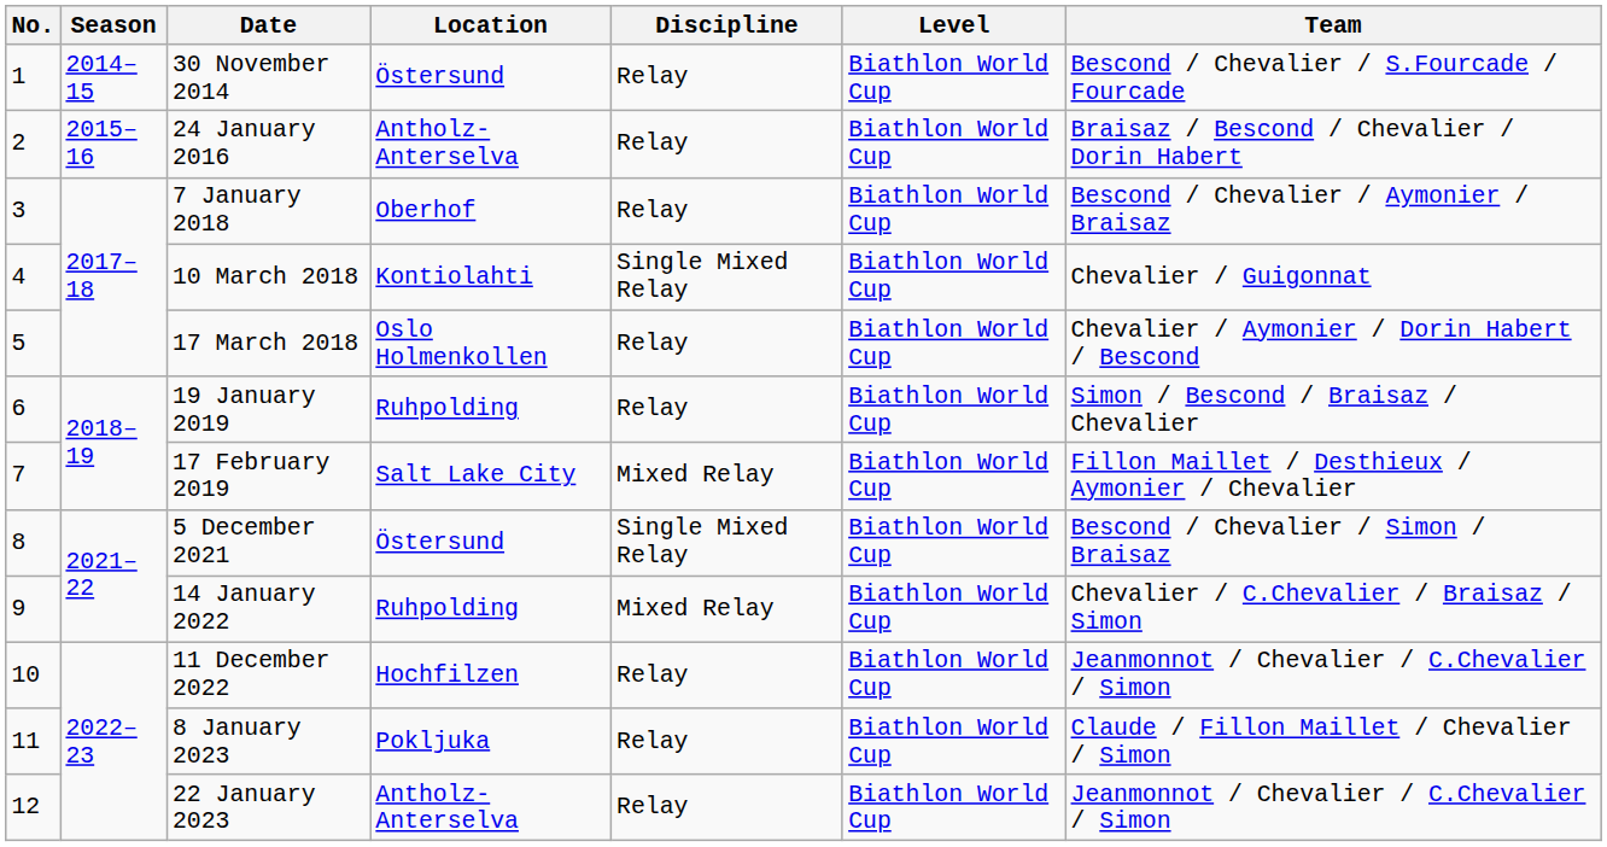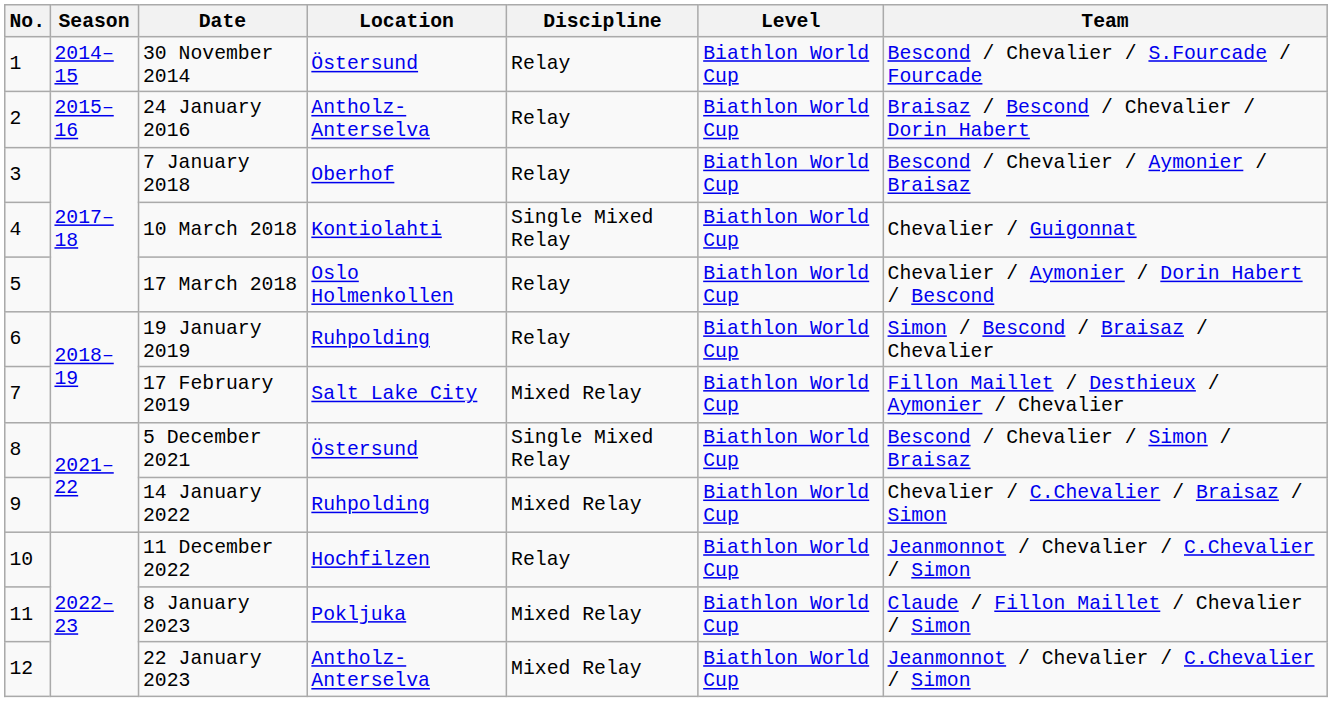8 January 2023 | Discipline: Relay -> Mixed Relay
22 January 2023 | Discipline: Relay -> Mixed Relay
